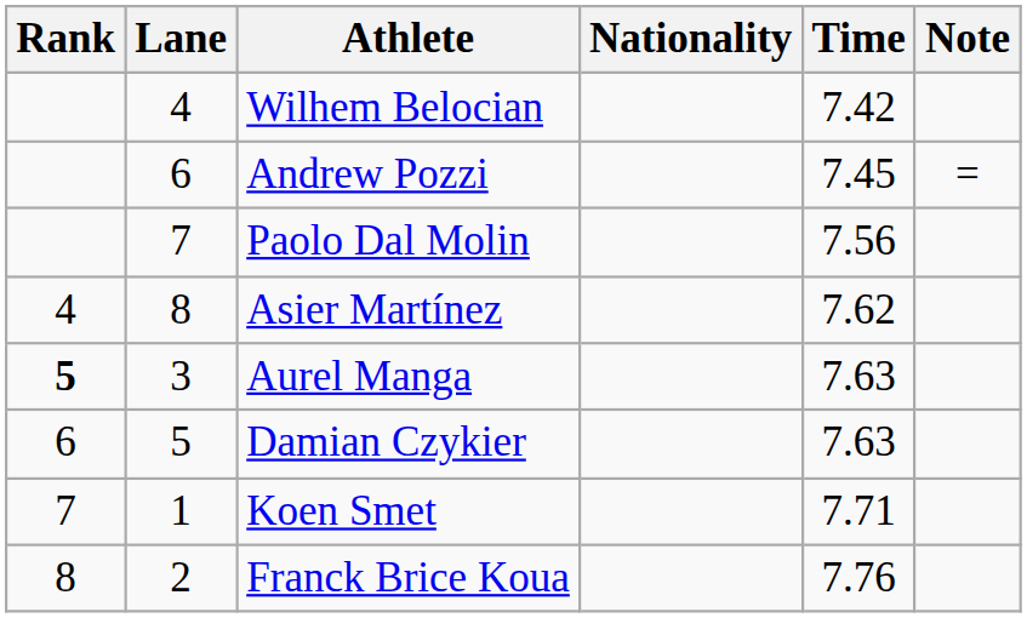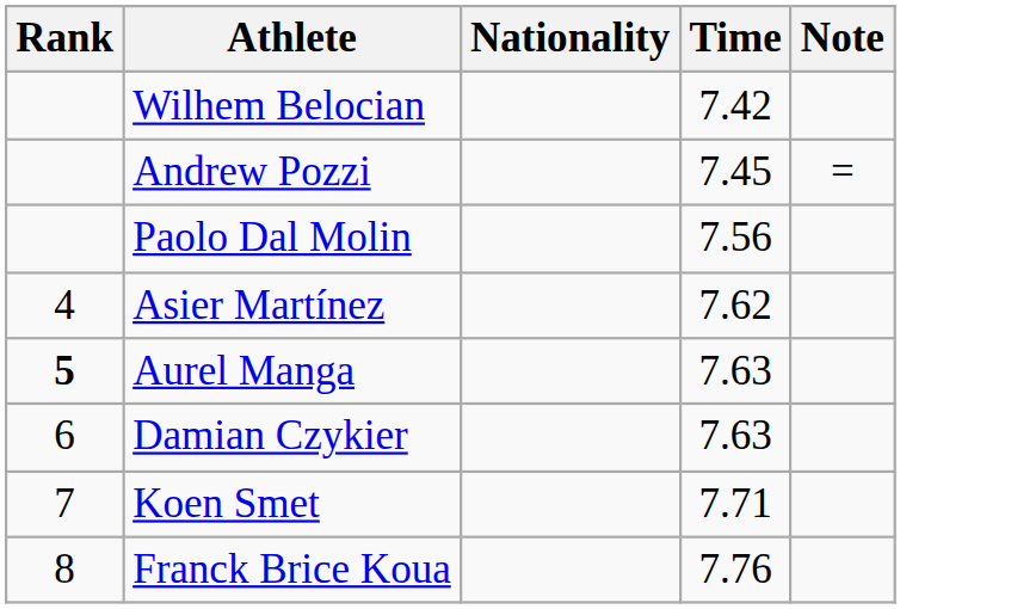- column: Lane | 4 | 6 | 7 | 8 | 3 | 5 | 1 | 2
